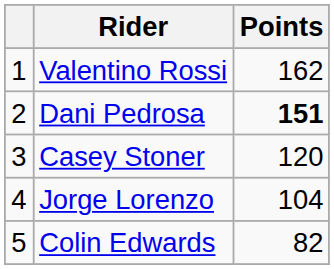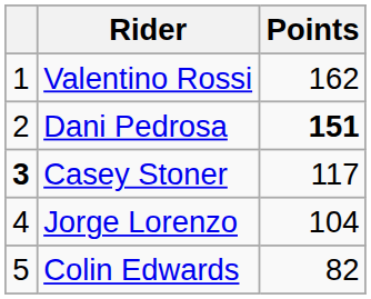Casey Stoner | column 1: normal -> bold
Casey Stoner | Points: 120 -> 117
